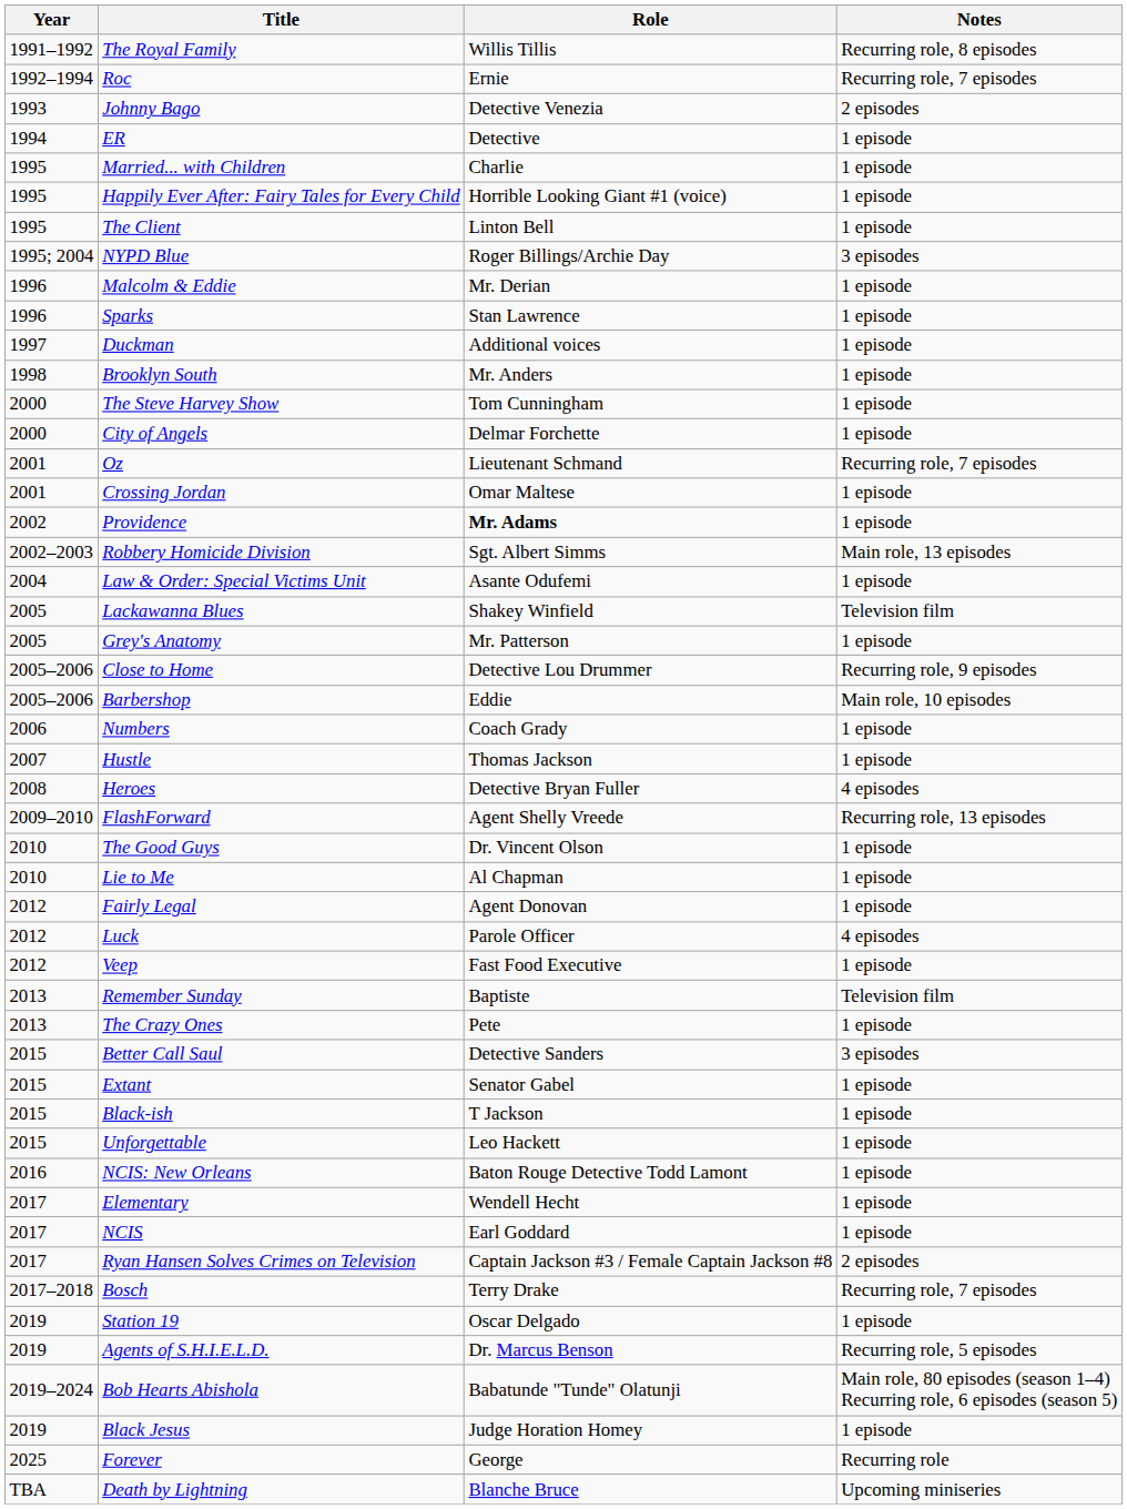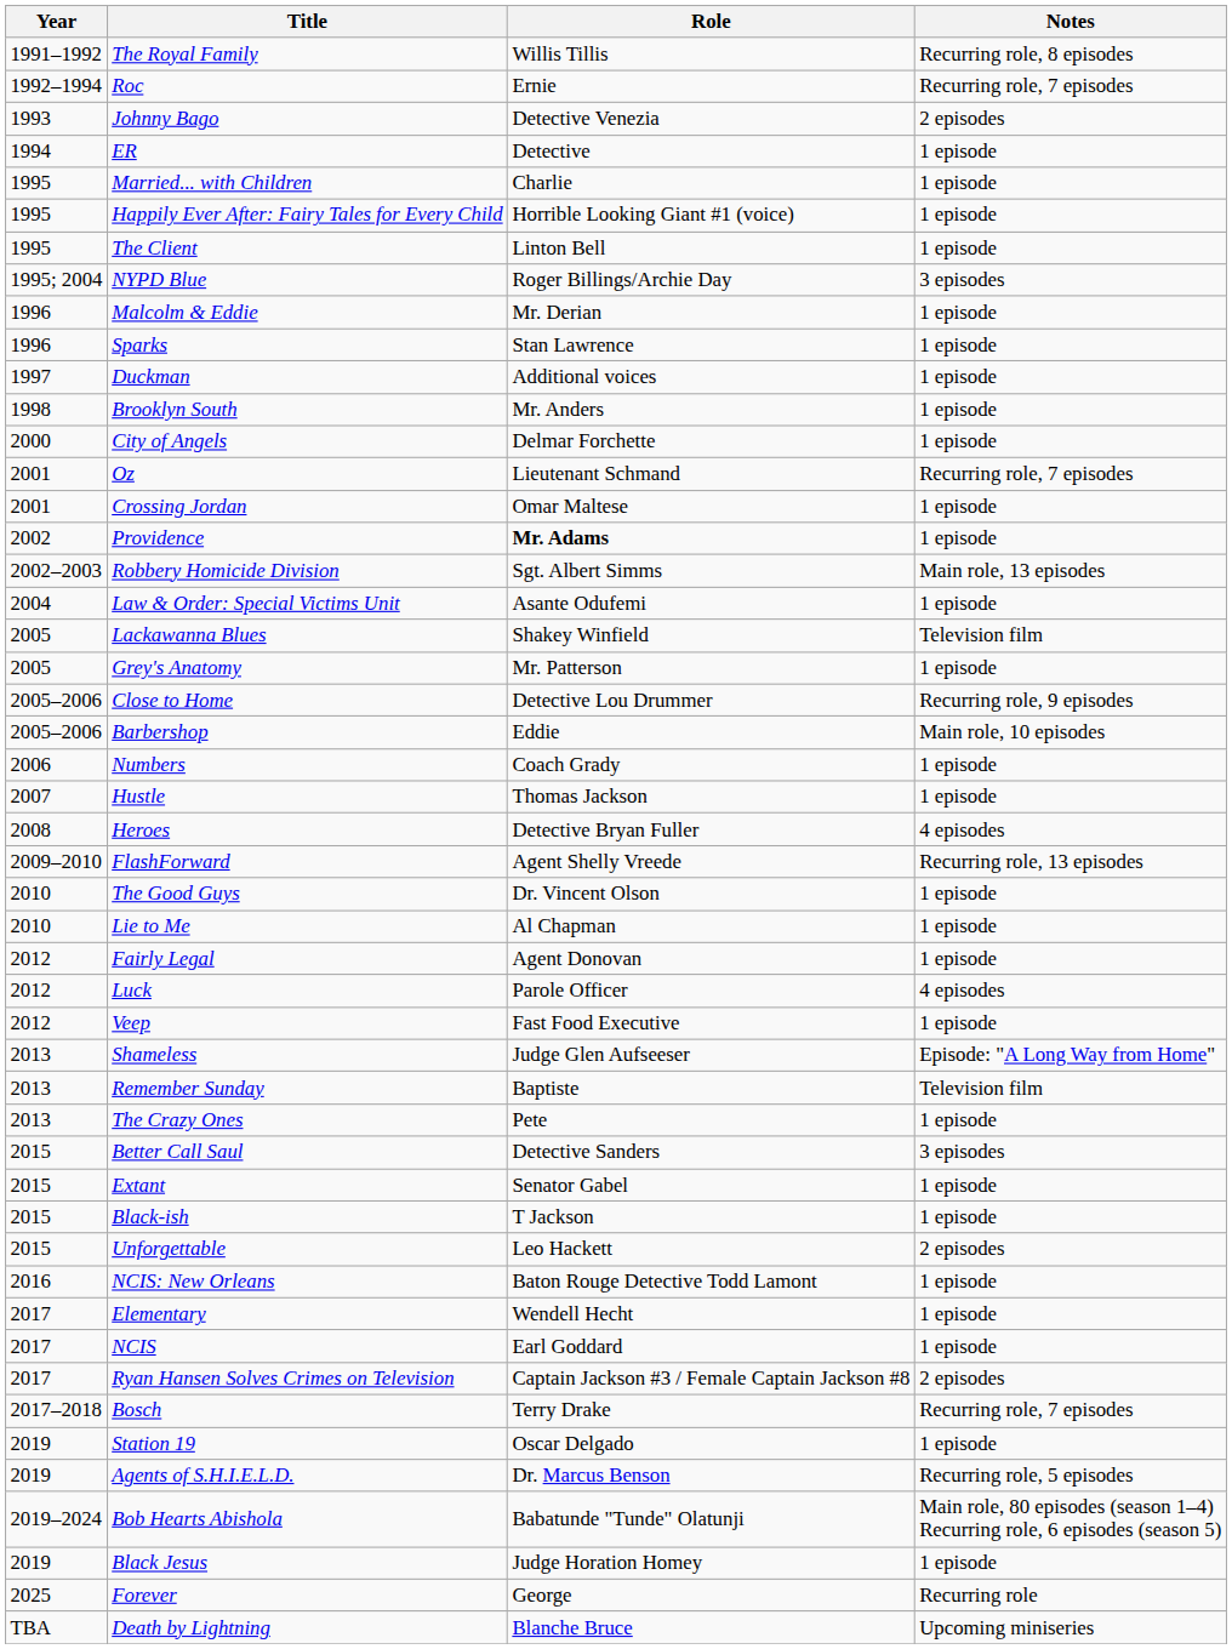- row: 2000 | The Steve Harvey Show | Tom Cunningham | 1 episode
+ row: 2013 | Shameless | Judge Glen Aufseeser | Episode: "A Long Way from Home"
Unforgettable | Notes: 1 episode -> 2 episodes
